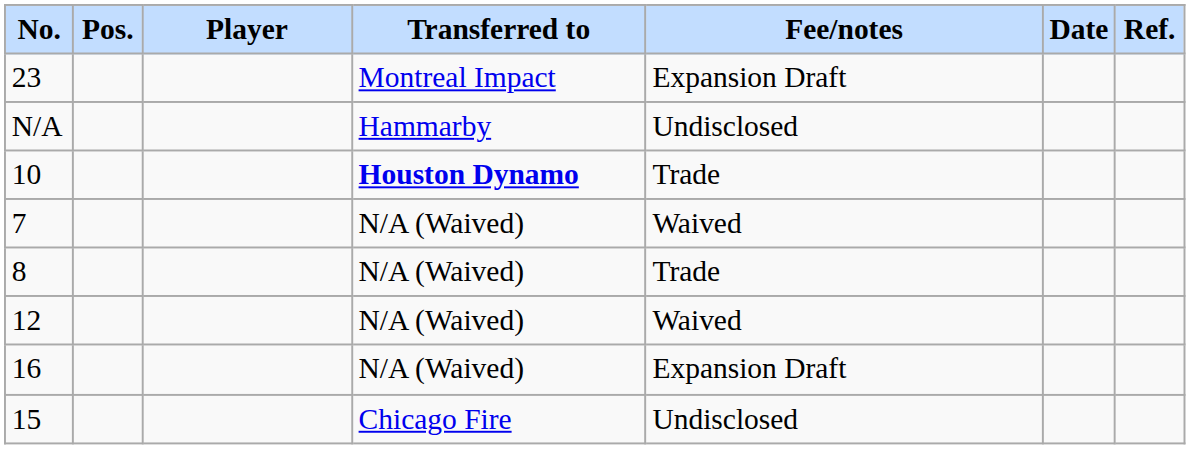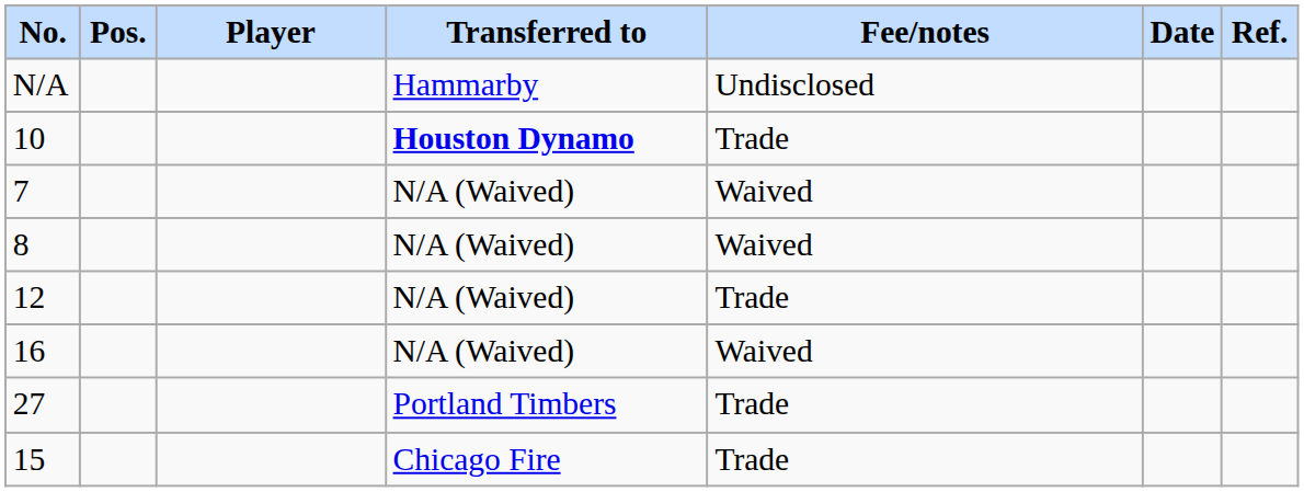- row: 23 | Montreal Impact | Expansion Draft
8 | Fee/notes: Trade -> Waived
12 | Fee/notes: Waived -> Trade
16 | Fee/notes: Expansion Draft -> Waived
+ row: 27 | Portland Timbers | Trade
15 | Fee/notes: Undisclosed -> Trade
